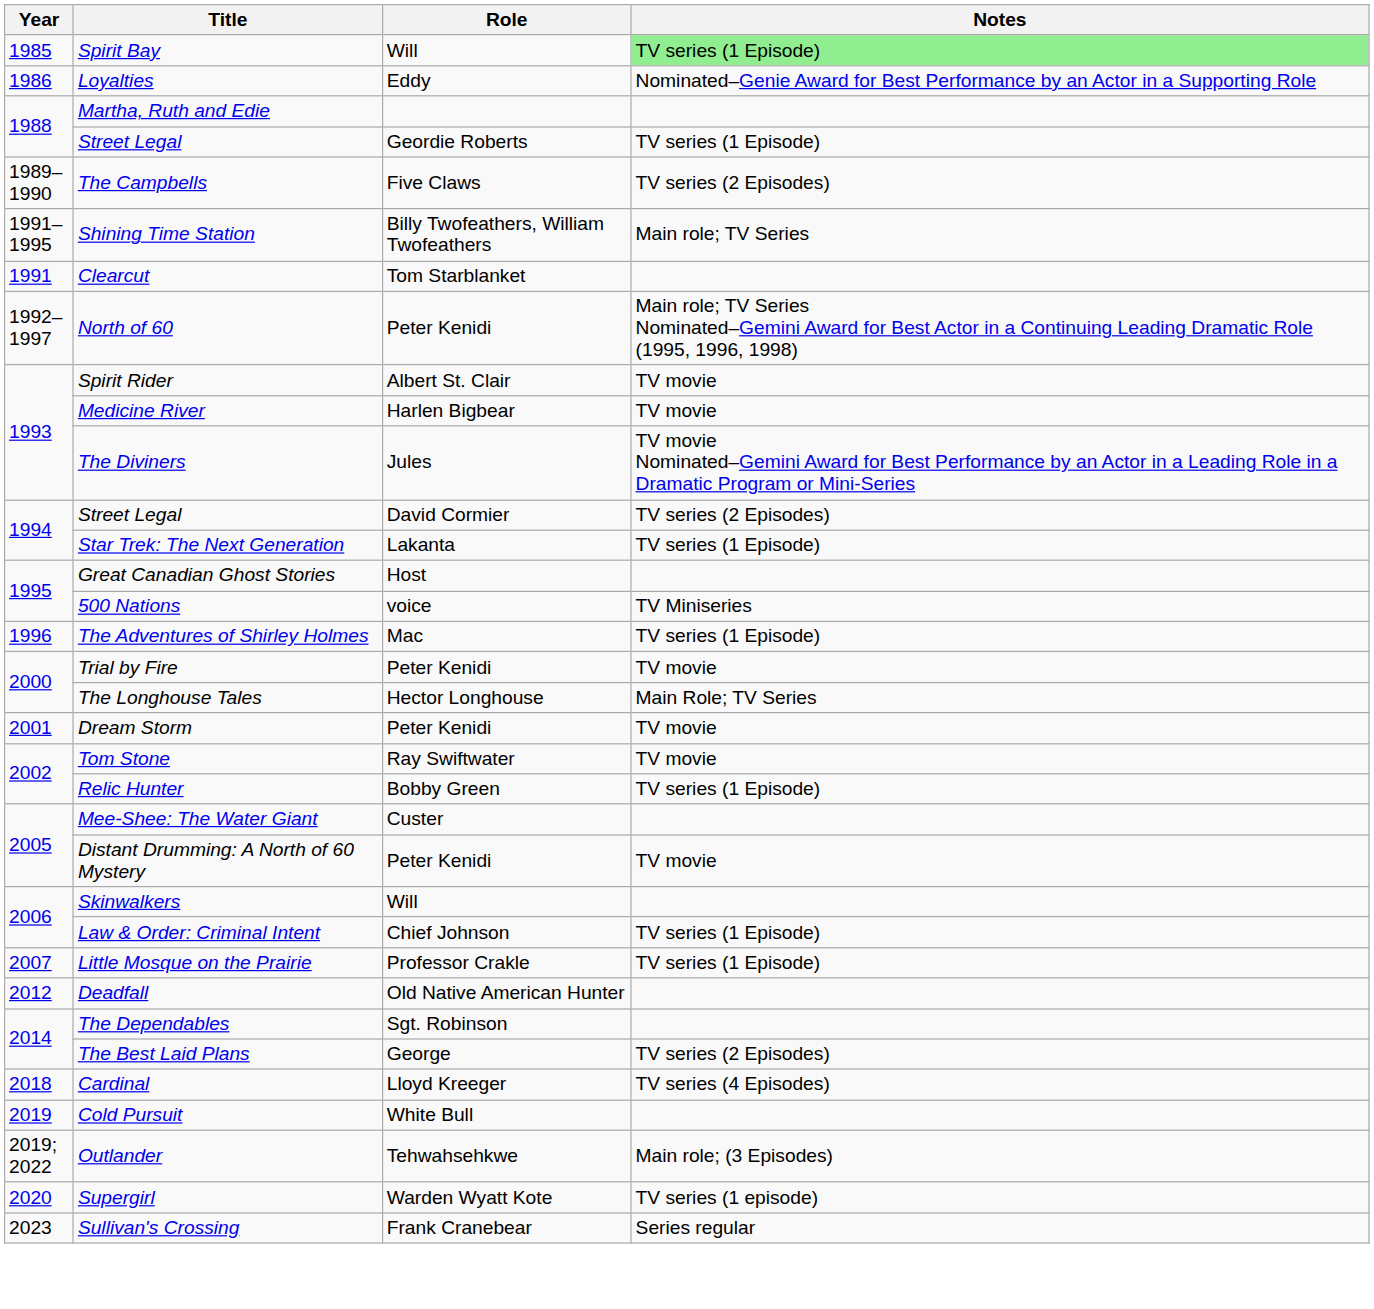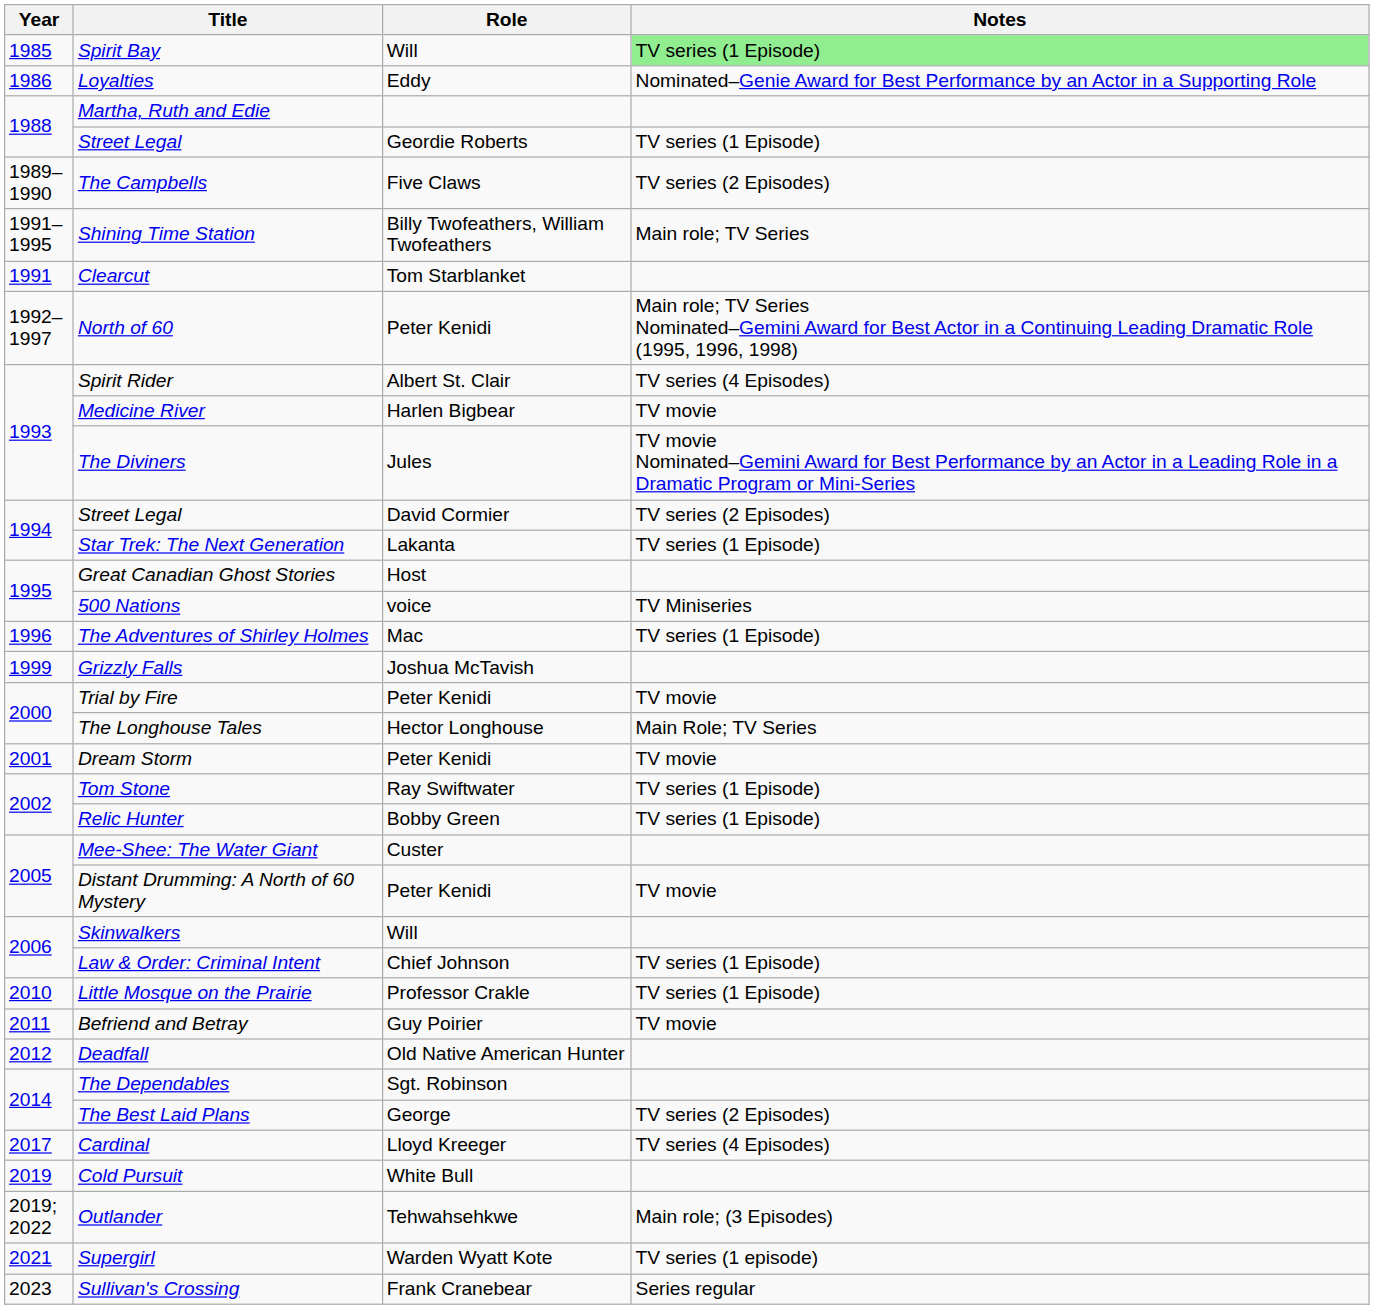Spirit Rider | Notes: TV movie -> TV series (4 Episodes)
+ row: 1999 | Grizzly Falls | Joshua McTavish
Tom Stone | Notes: TV movie -> TV series (1 Episode)
Little Mosque on the Prairie | Year: 2007 -> 2010
+ row: 2011 | Befriend and Betray | Guy Poirier | TV movie
Cardinal | Year: 2018 -> 2017
Supergirl | Year: 2020 -> 2021
